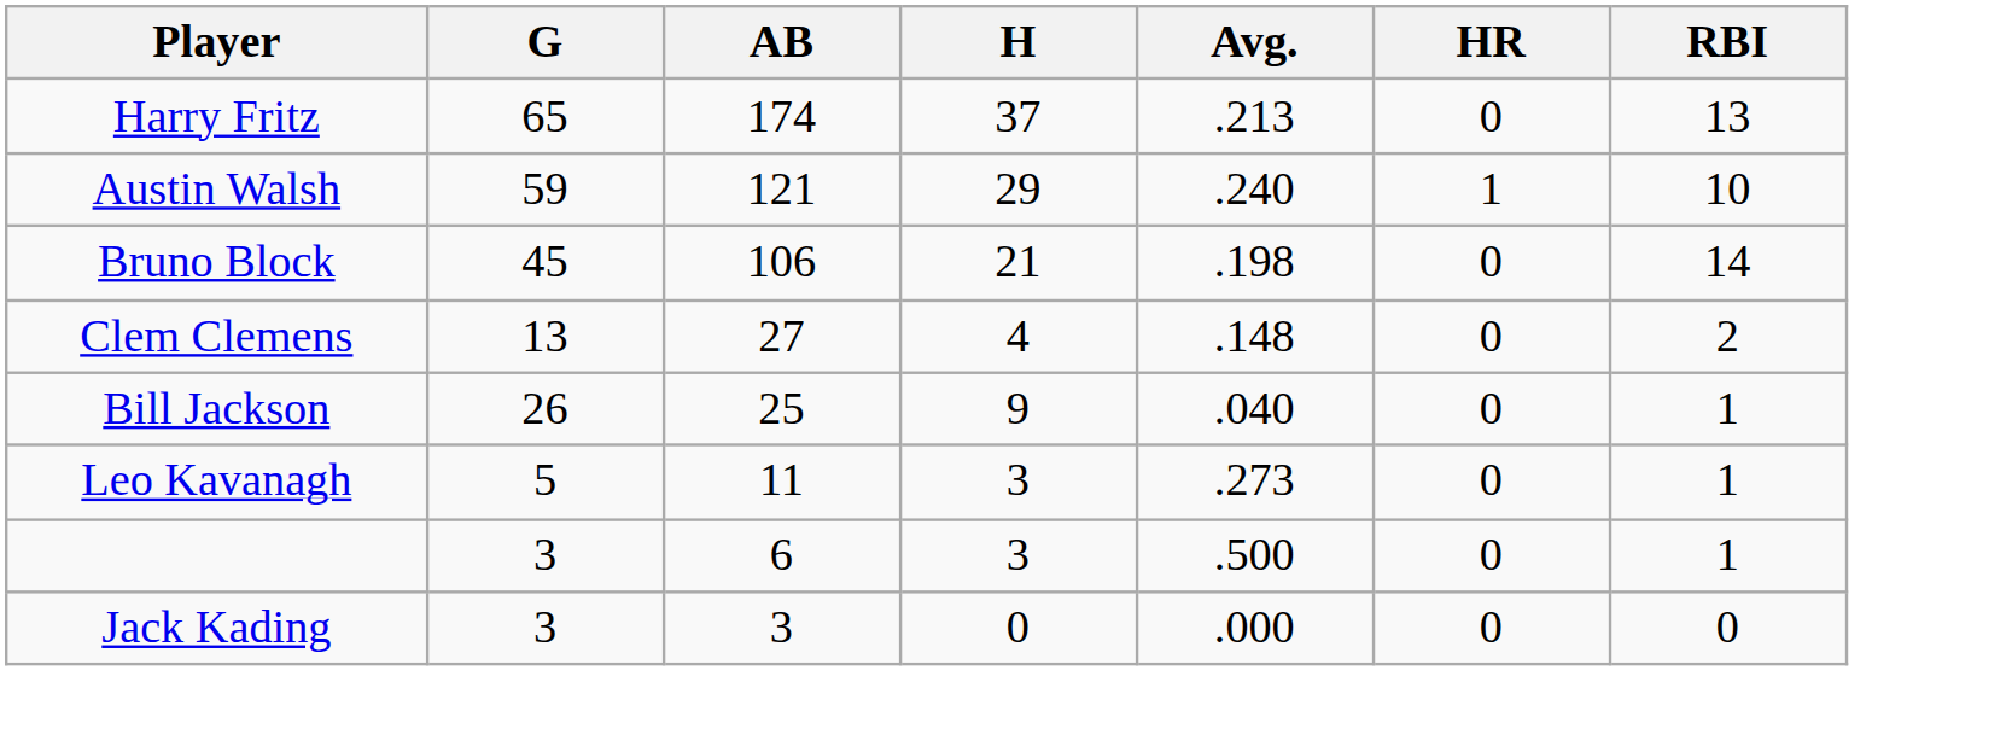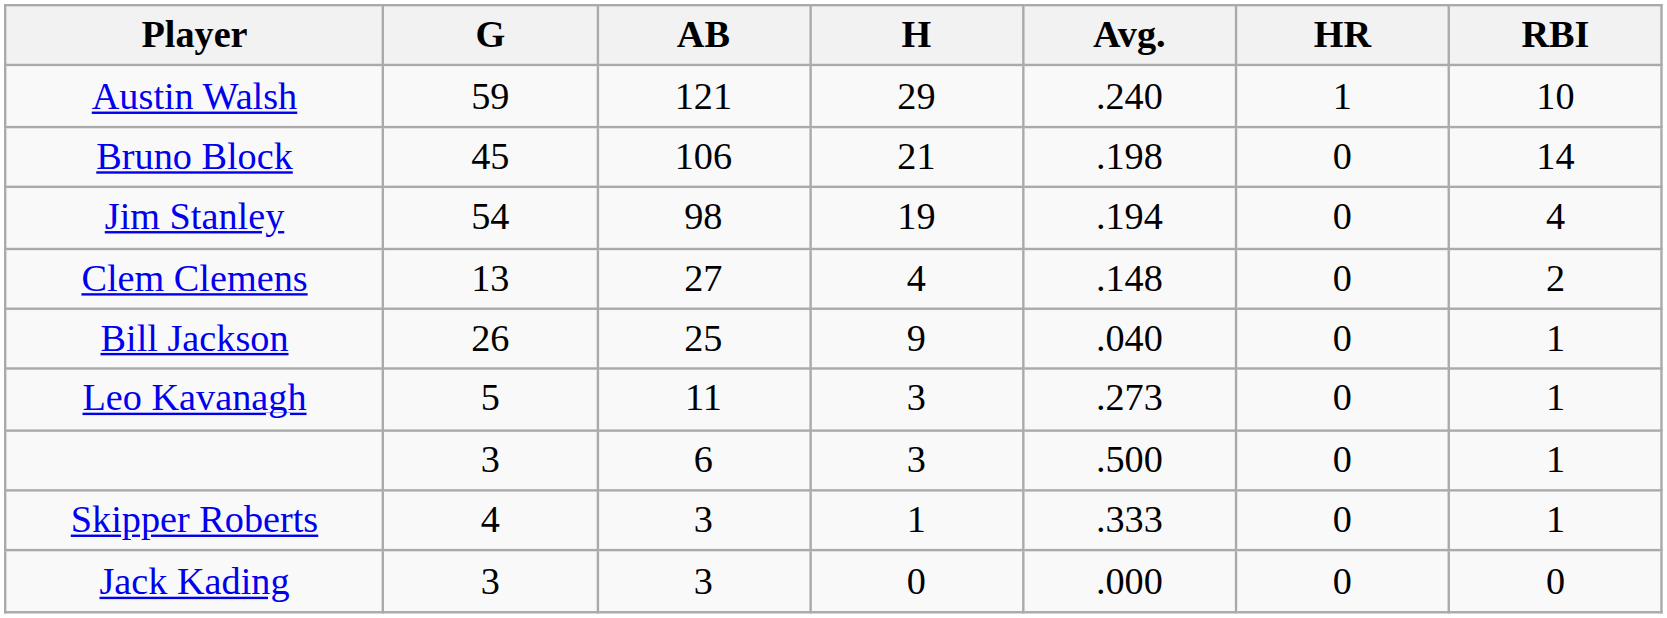- row: Harry Fritz | 65 | 174 | 37 | .213 | 0 | 13
+ row: Jim Stanley | 54 | 98 | 19 | .194 | 0 | 4
+ row: Skipper Roberts | 4 | 3 | 1 | .333 | 0 | 1
